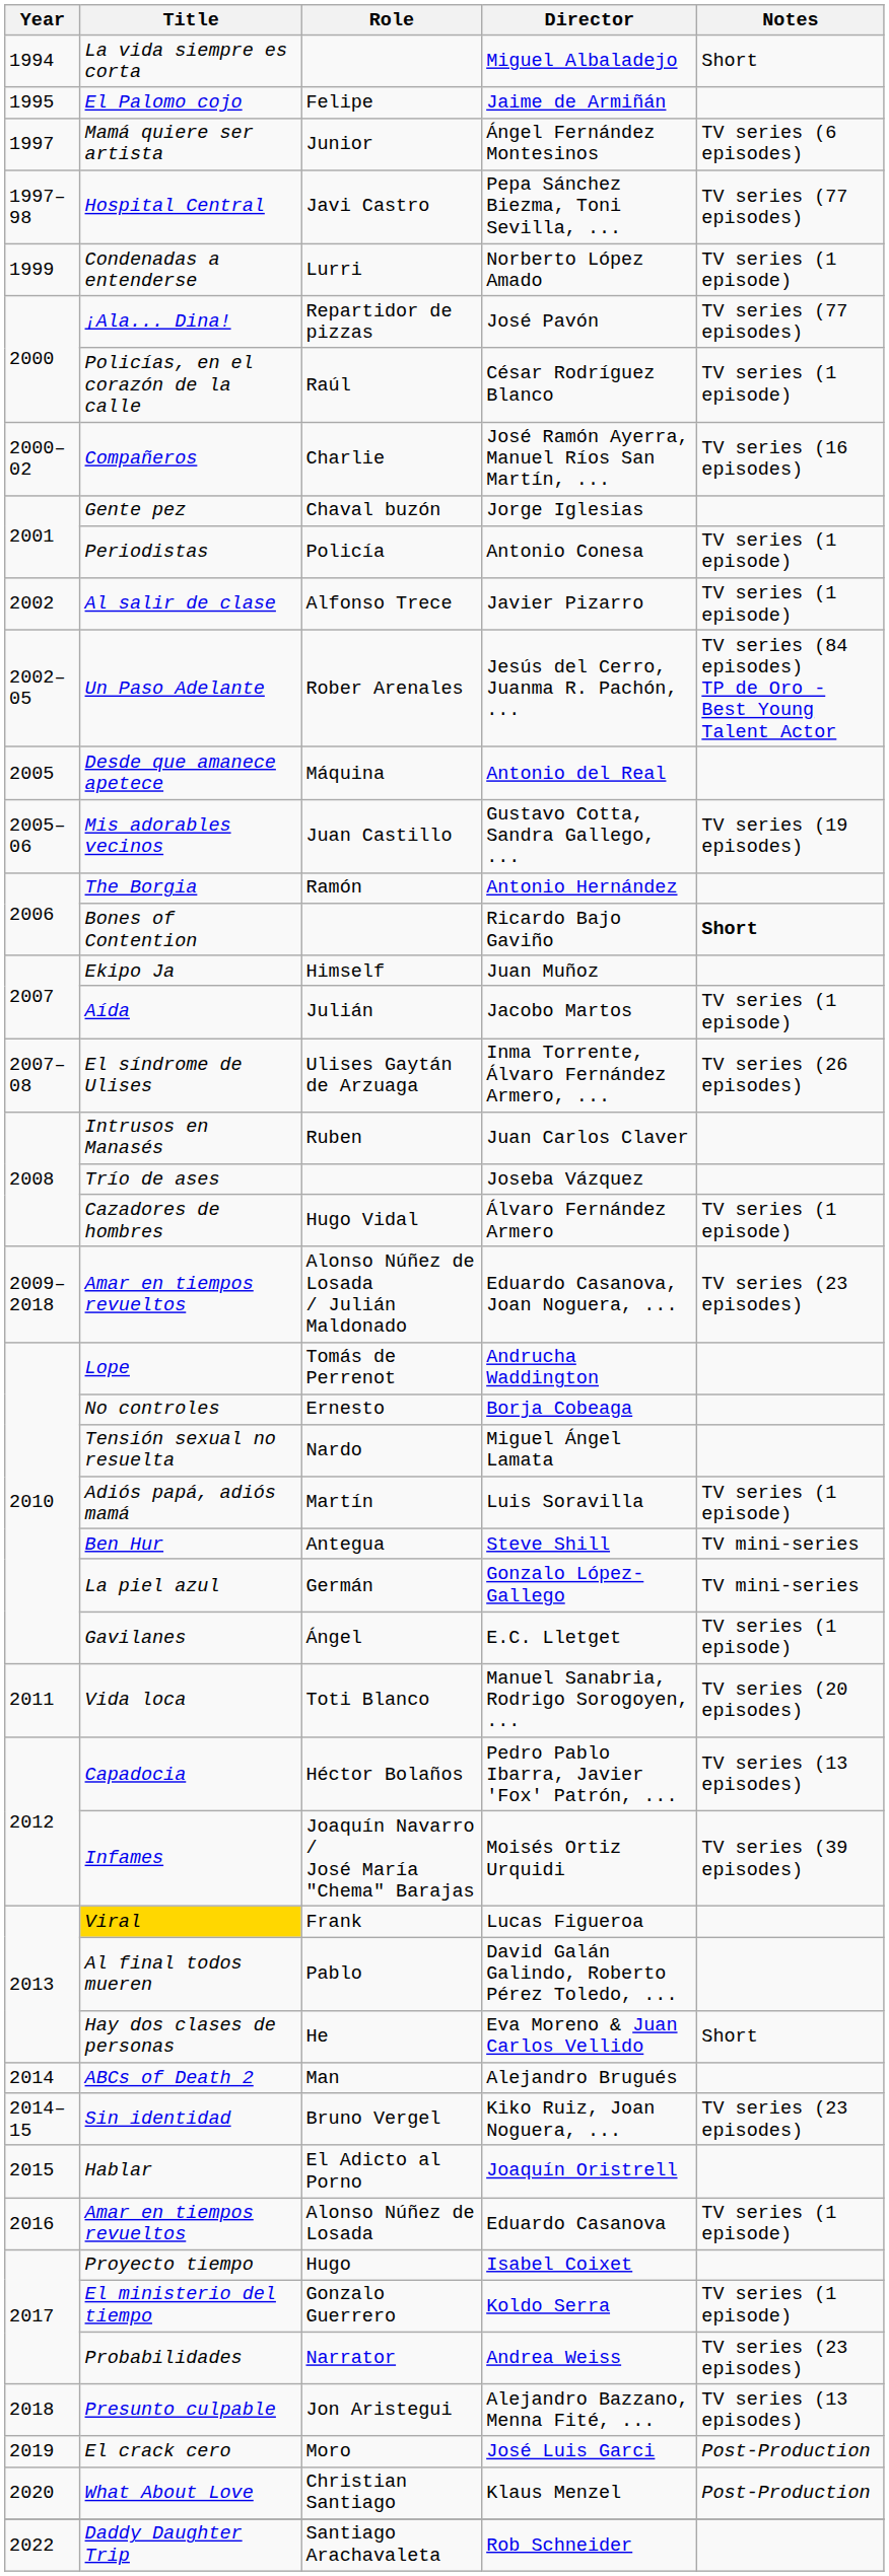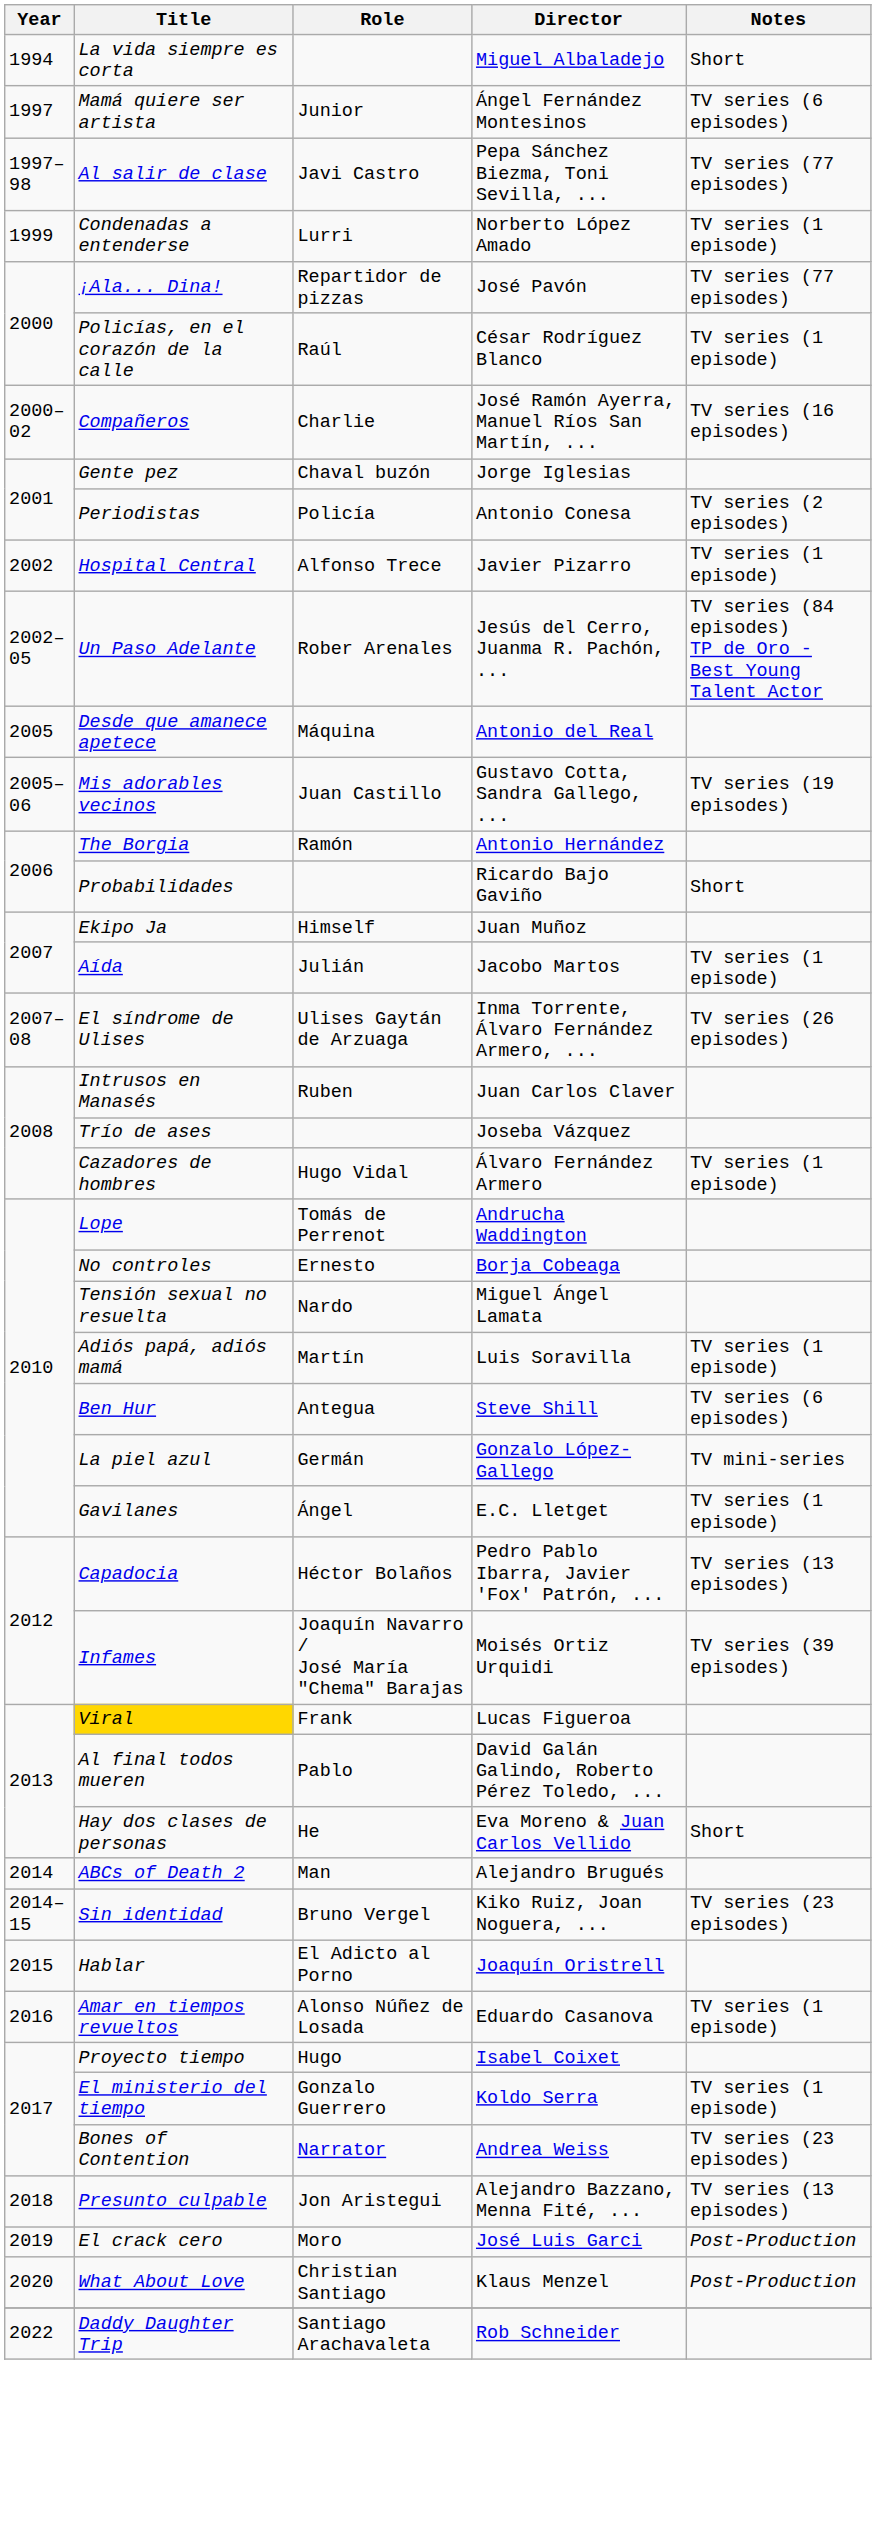- row: 1995 | El Palomo cojo | Felipe | Jaime de Armiñán
Pepa Sánchez Biezma, Toni Sevilla, ... | Title: Hospital Central -> Al salir de clase
Antonio Conesa | Notes: TV series (1 episode) -> TV series (2 episodes)
Javier Pizarro | Title: Al salir de clase -> Hospital Central
Ricardo Bajo Gaviño | Title: Bones of Contention -> Probabilidades
Ricardo Bajo Gaviño | Notes: bold -> normal
- row: 2009–2018 | Amar en tiempos revueltos | Alonso Núñez de Losada / Julián Maldonado | Eduardo Casanova, Joan Noguera, ... | TV series (23 episodes)
Steve Shill | Notes: TV mini-series -> TV series (6 episodes)
- row: 2011 | Vida loca | Toti Blanco | Manuel Sanabria, Rodrigo Sorogoyen, ... | TV series (20 episodes)
Andrea Weiss | Title: Probabilidades -> Bones of Contention
